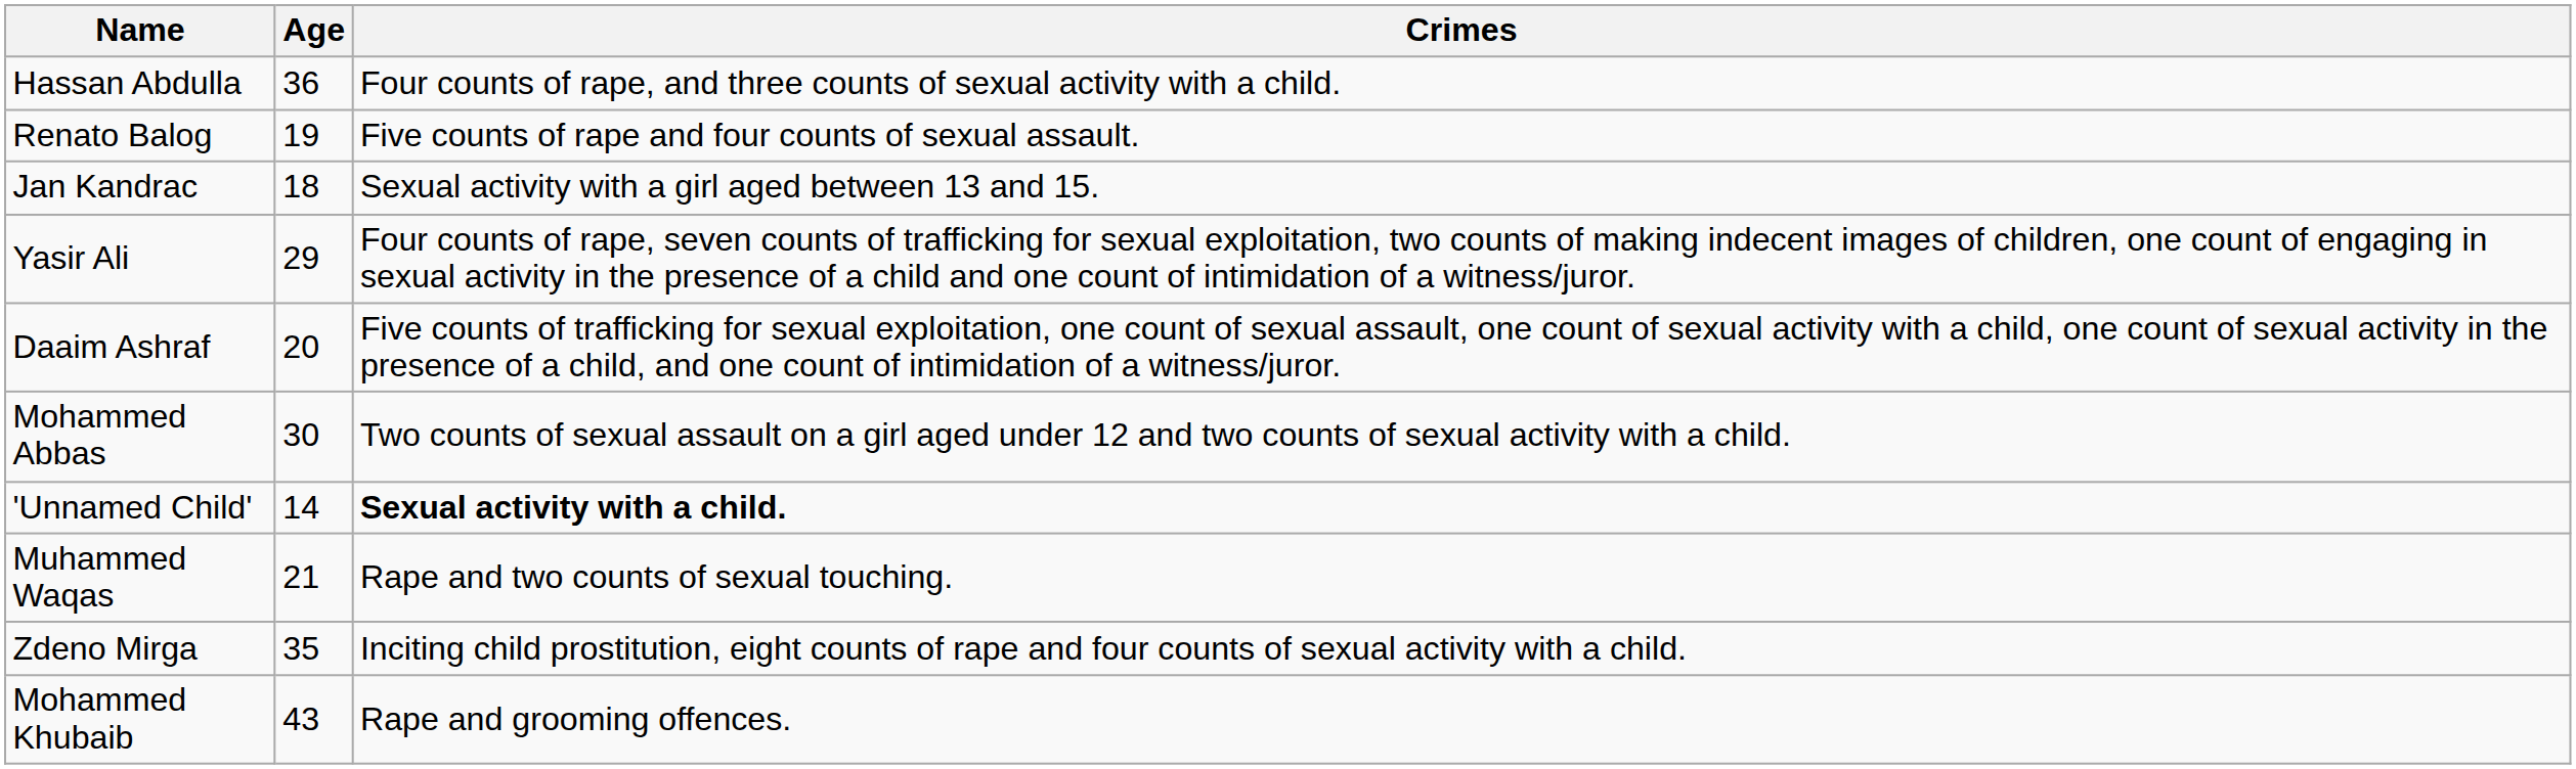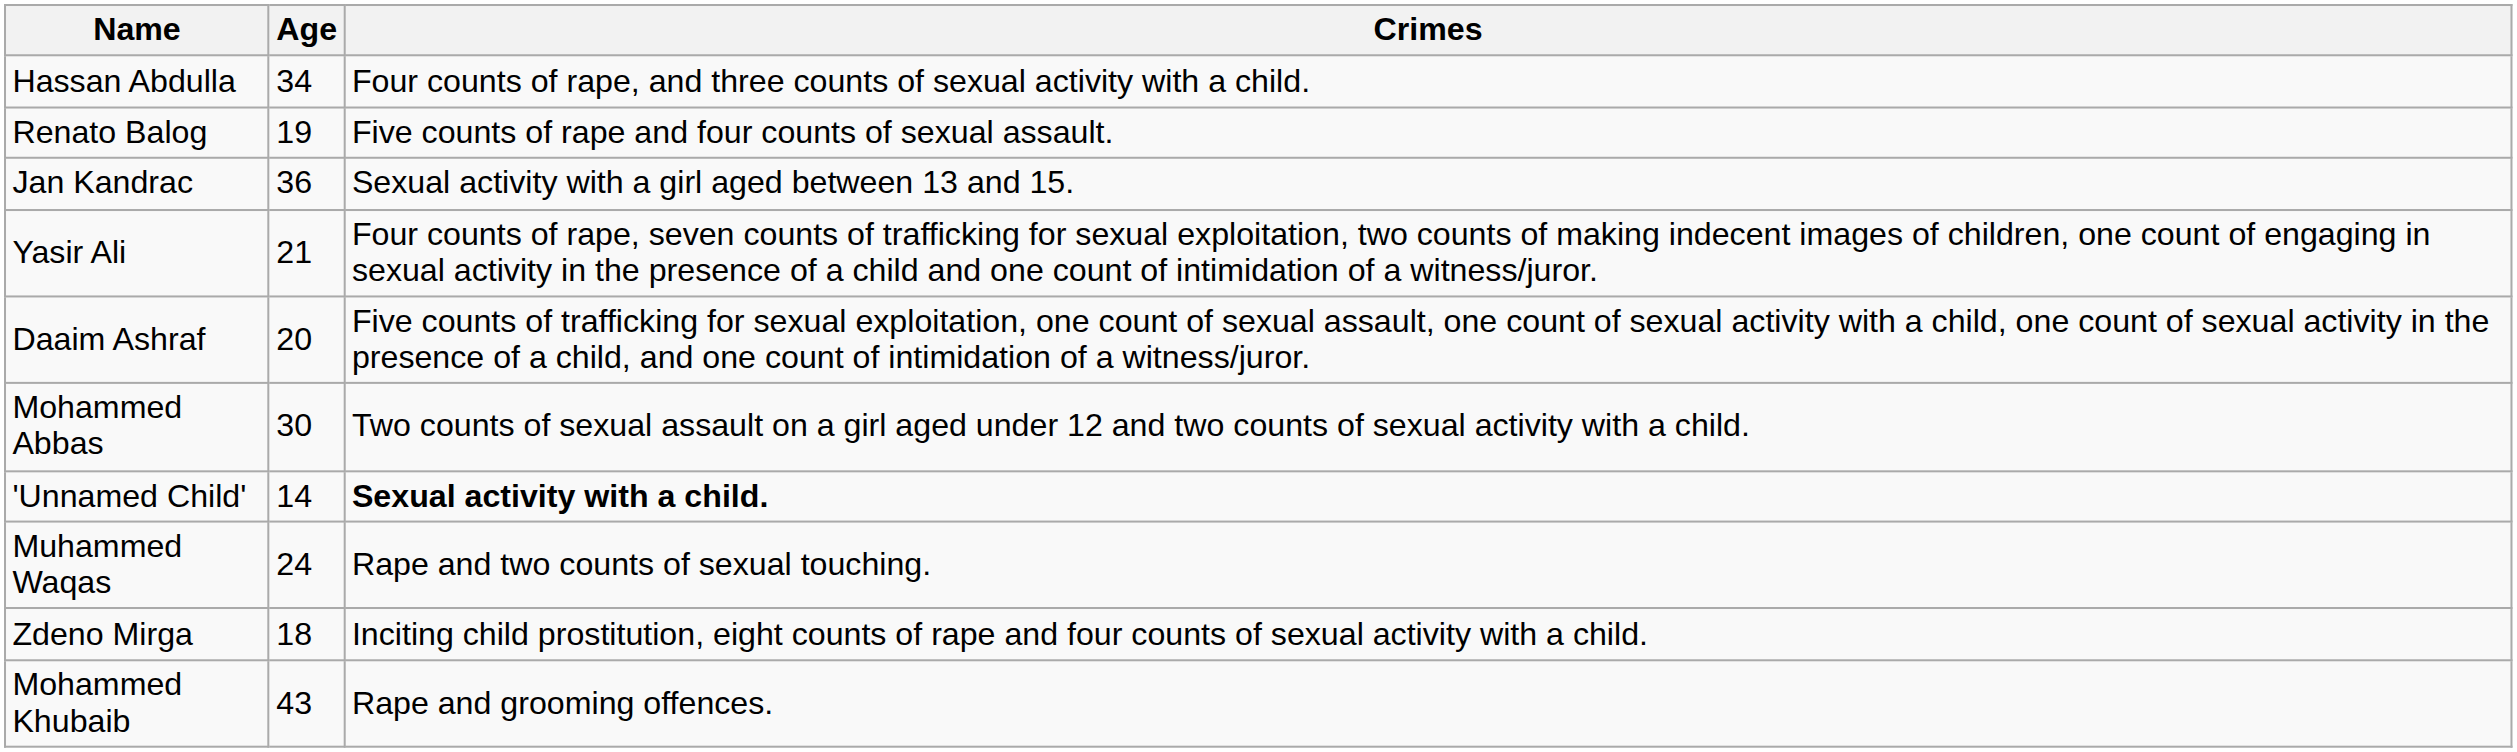Hassan Abdulla | Age: 36 -> 34
Jan Kandrac | Age: 18 -> 36
Yasir Ali | Age: 29 -> 21
Muhammed Waqas | Age: 21 -> 24
Zdeno Mirga | Age: 35 -> 18
